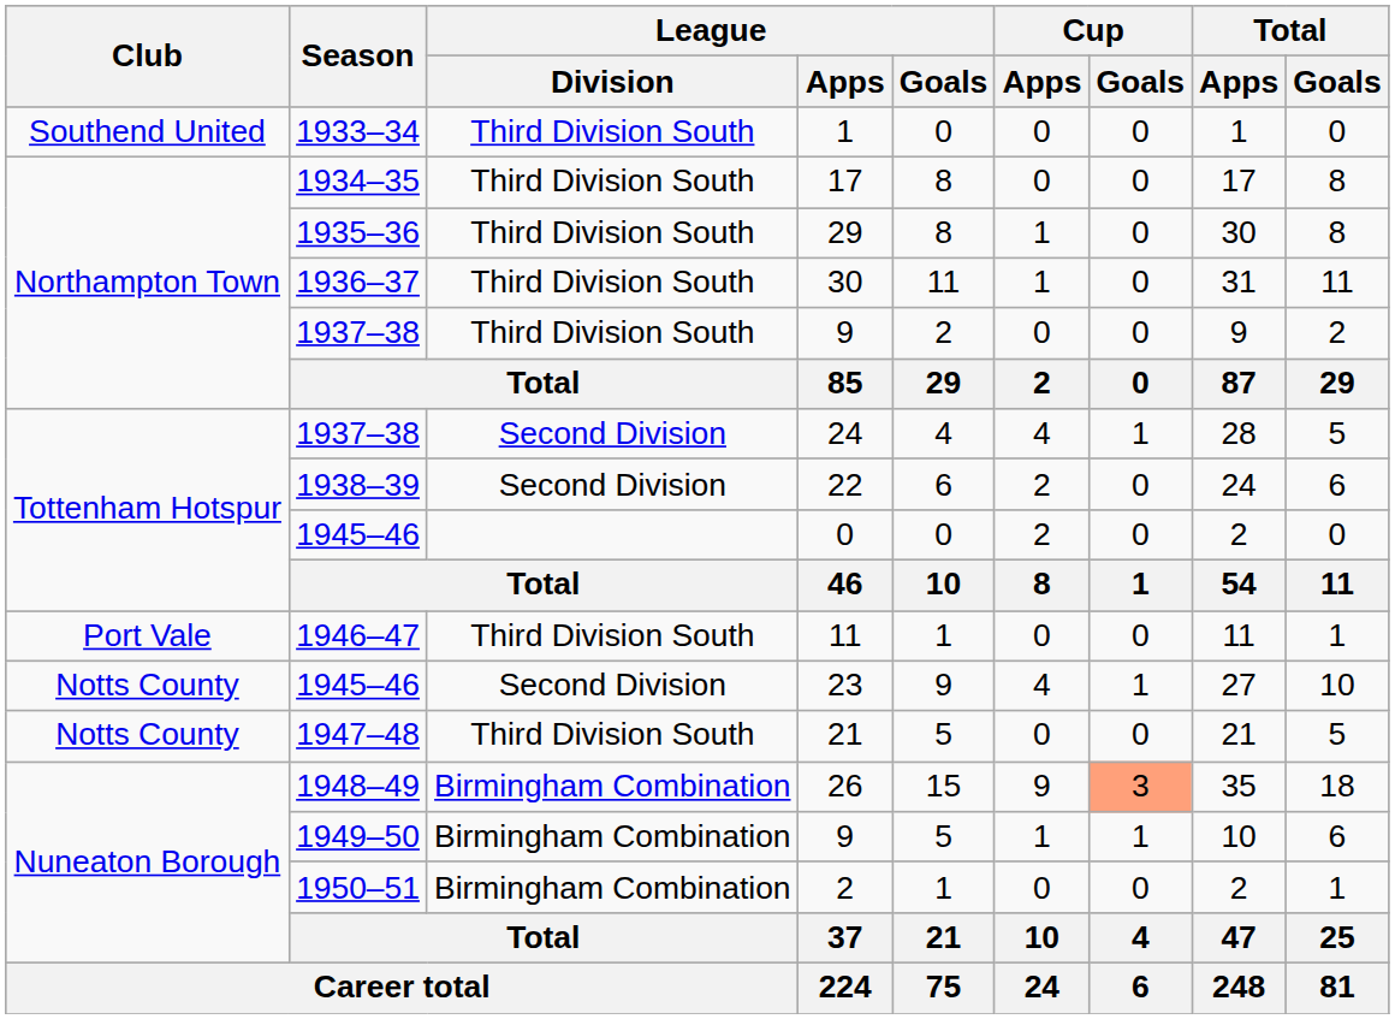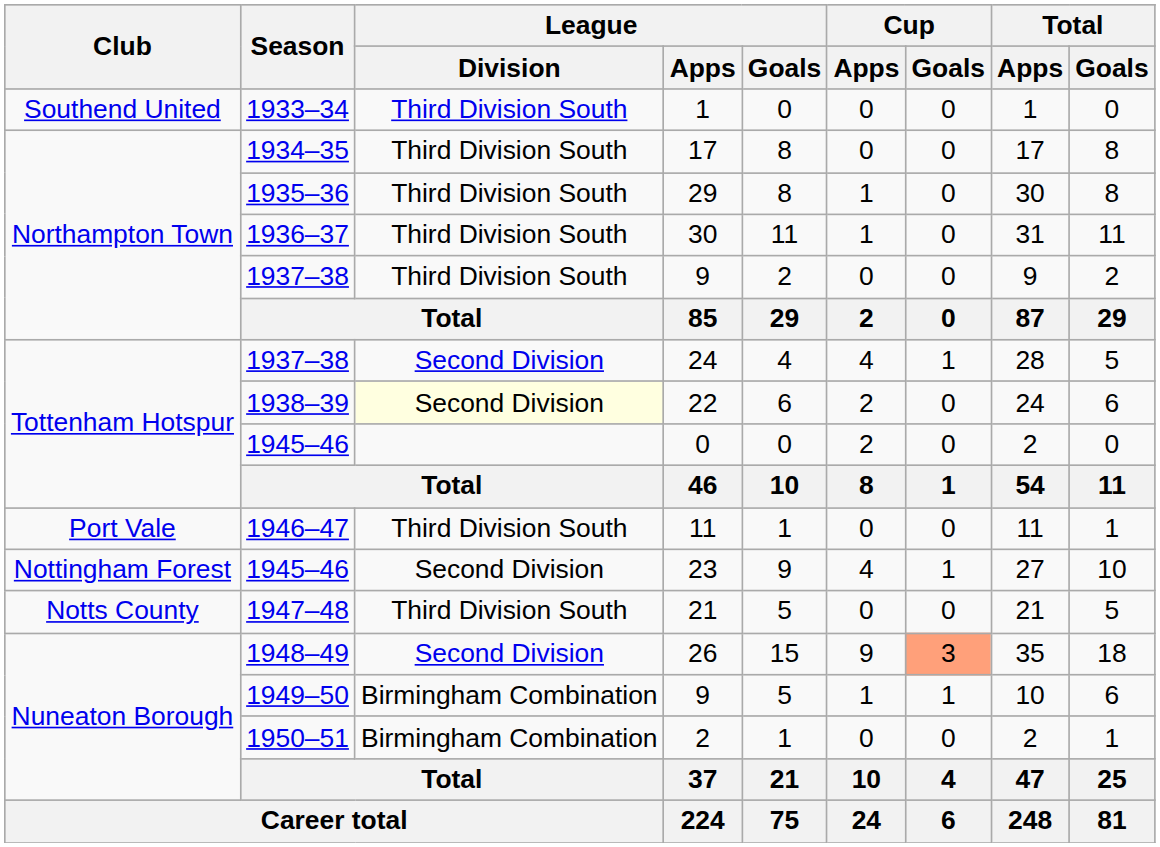22 | League / Division: no background -> lightyellow background
23 | Club: Notts County -> Nottingham Forest
26 | League / Division: Birmingham Combination -> Second Division
